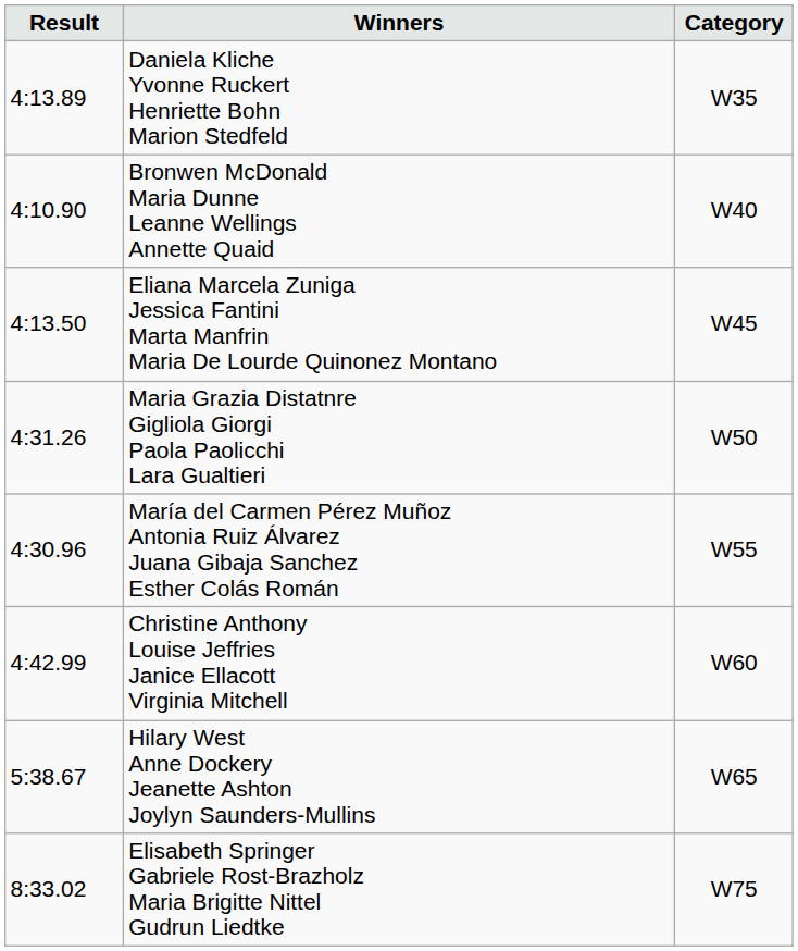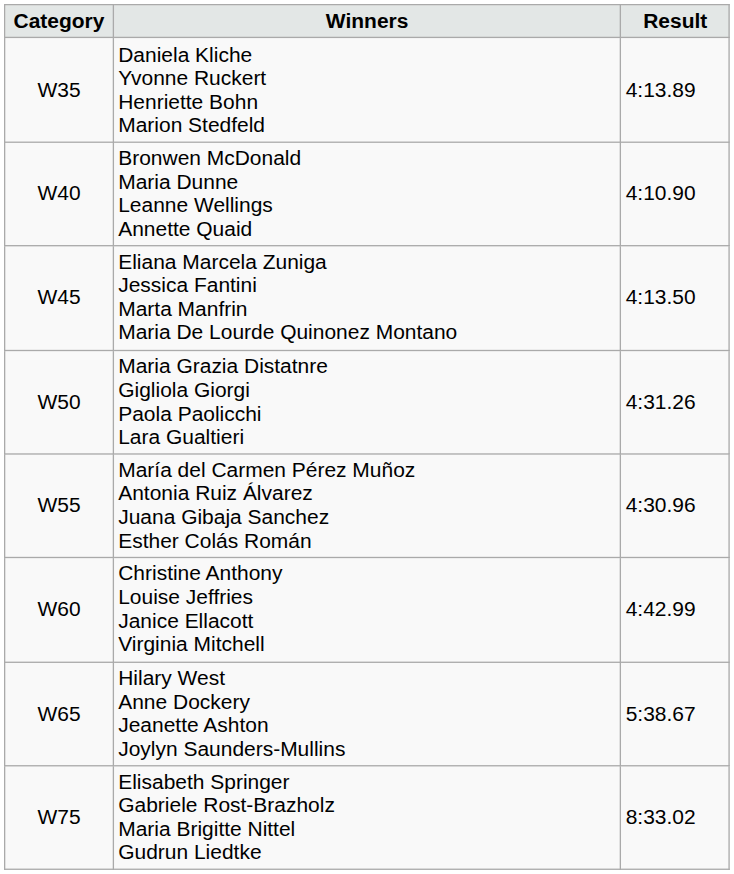columns swapped: Category <-> Result
